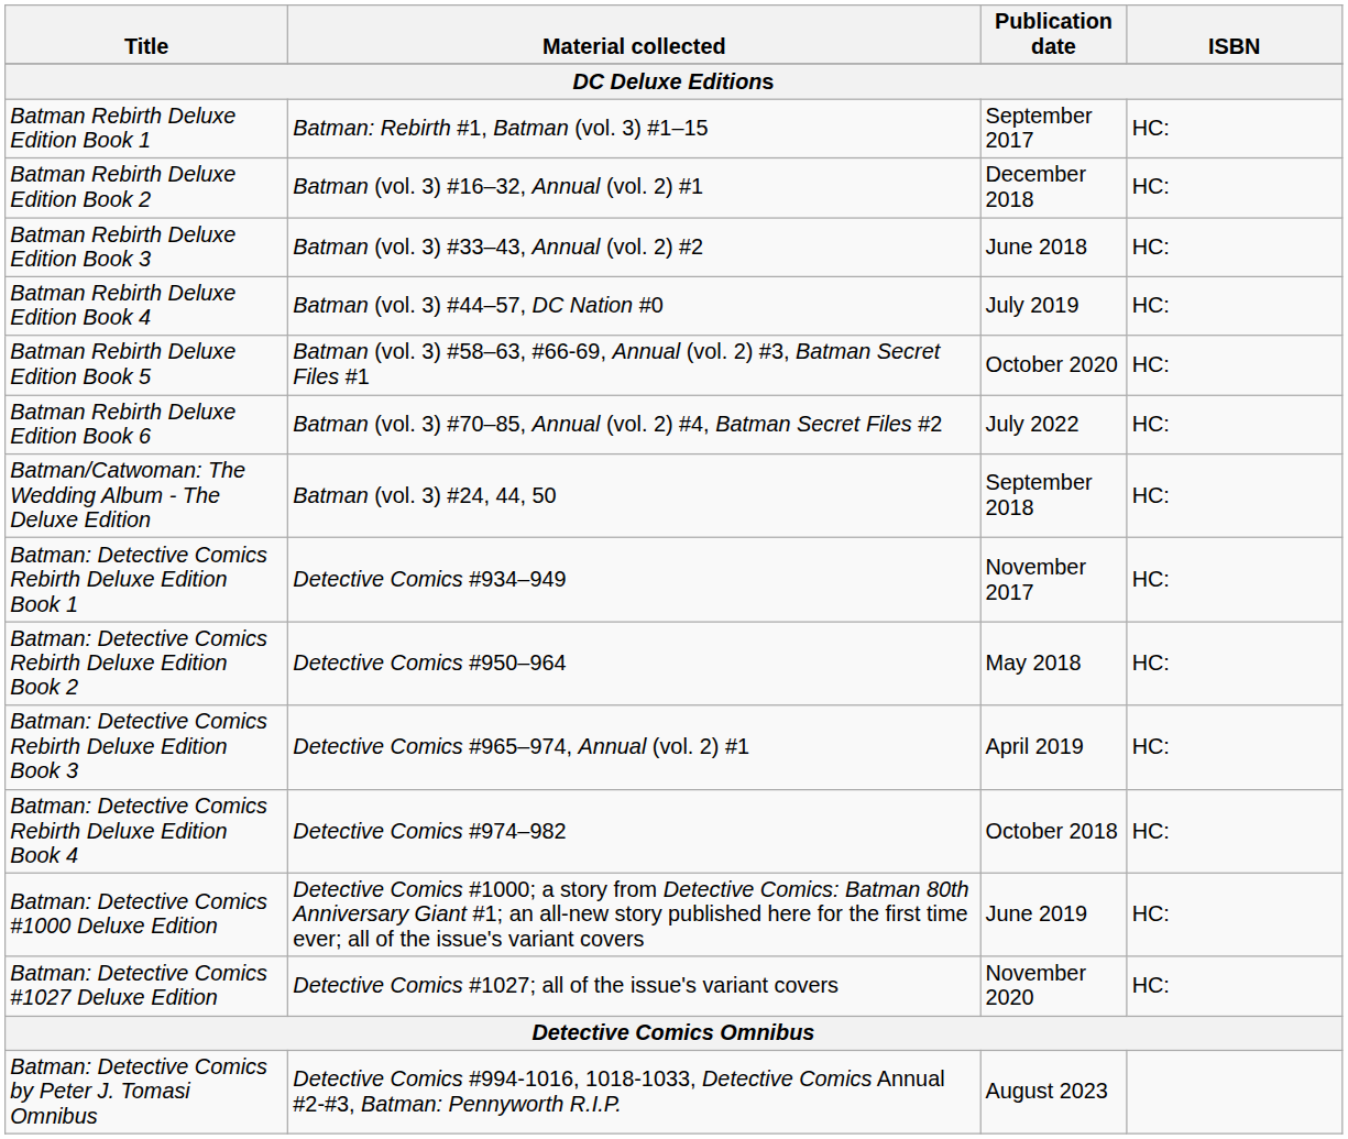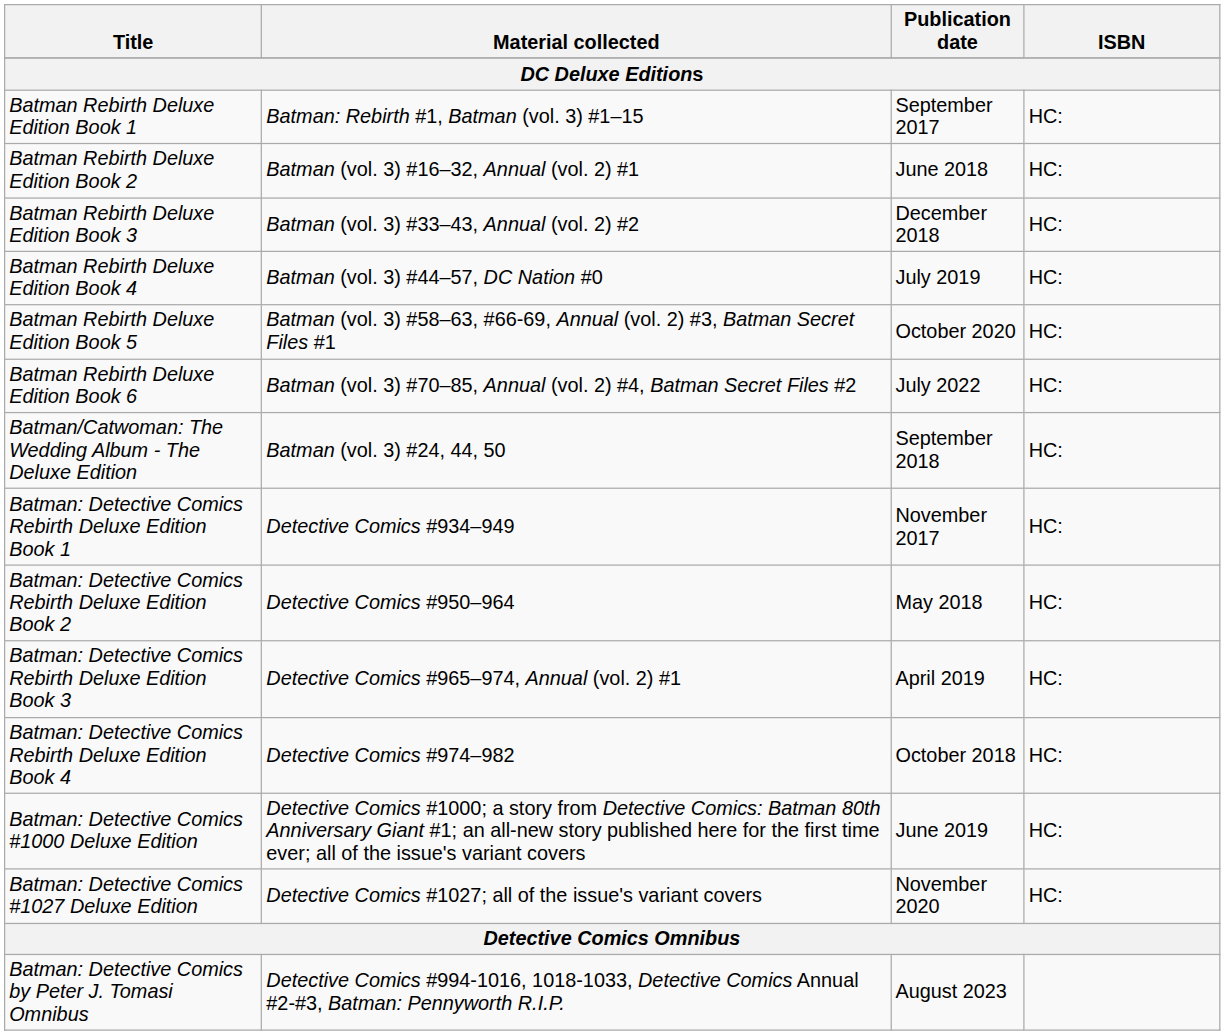Batman Rebirth Deluxe Edition Book 2 | Publication date: December 2018 -> June 2018
Batman Rebirth Deluxe Edition Book 3 | Publication date: June 2018 -> December 2018
